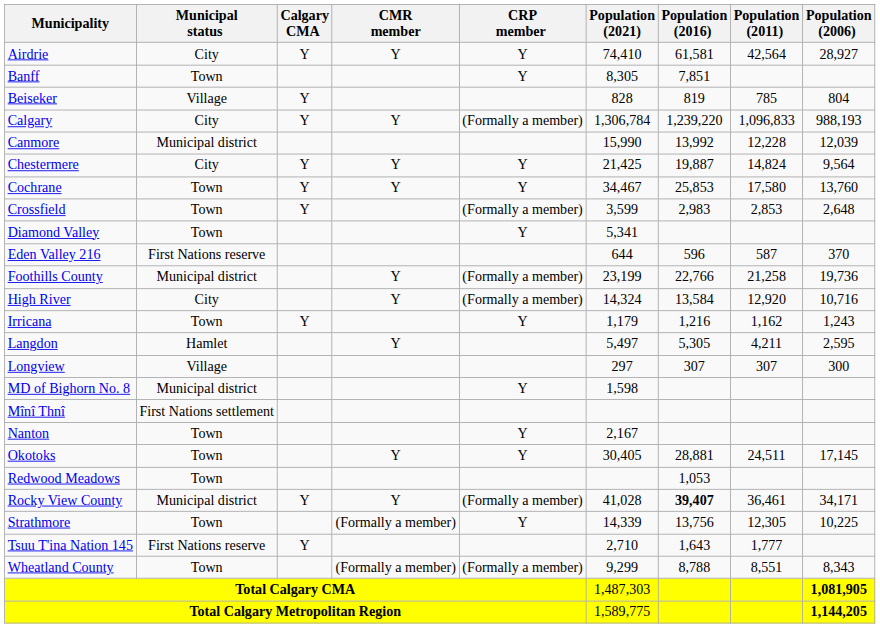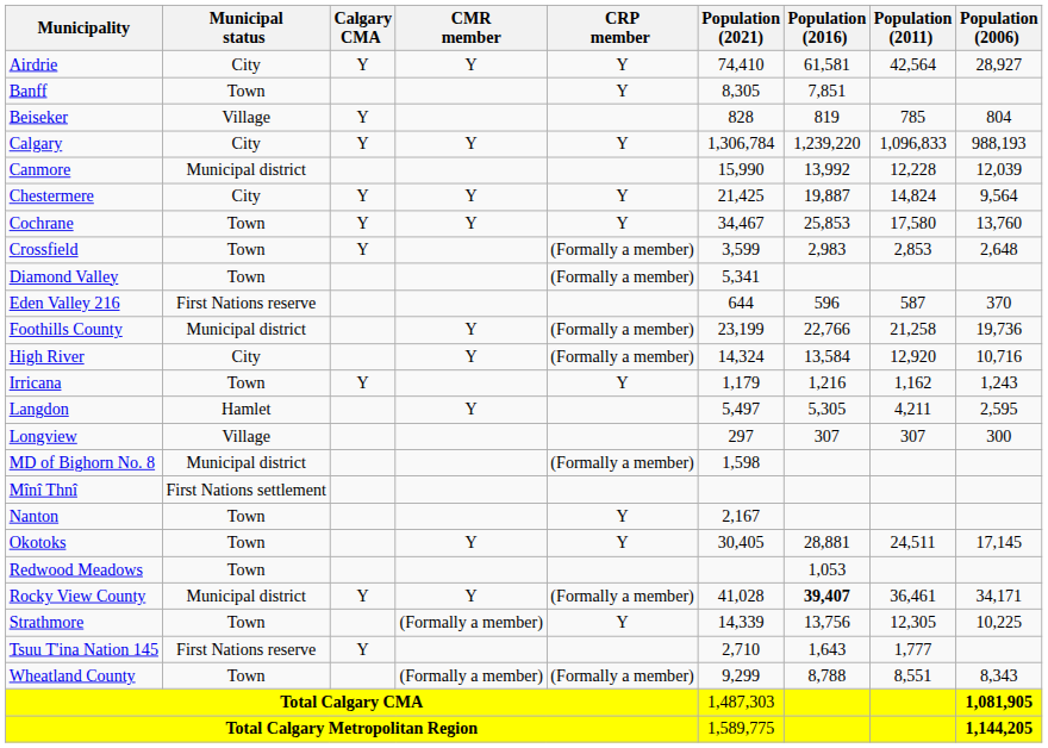Calgary | CRP member: (Formally a member) -> Y
Diamond Valley | CRP member: Y -> (Formally a member)
MD of Bighorn No. 8 | CRP member: Y -> (Formally a member)
